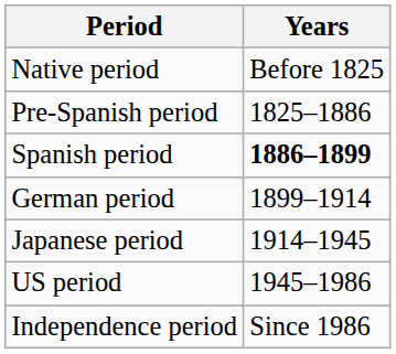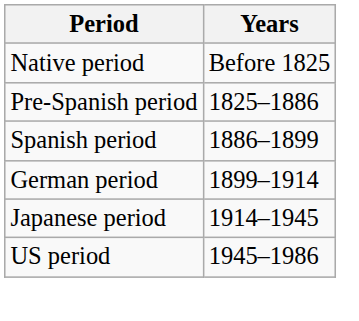Spanish period | Years: bold -> normal
- row: Independence period | Since 1986
